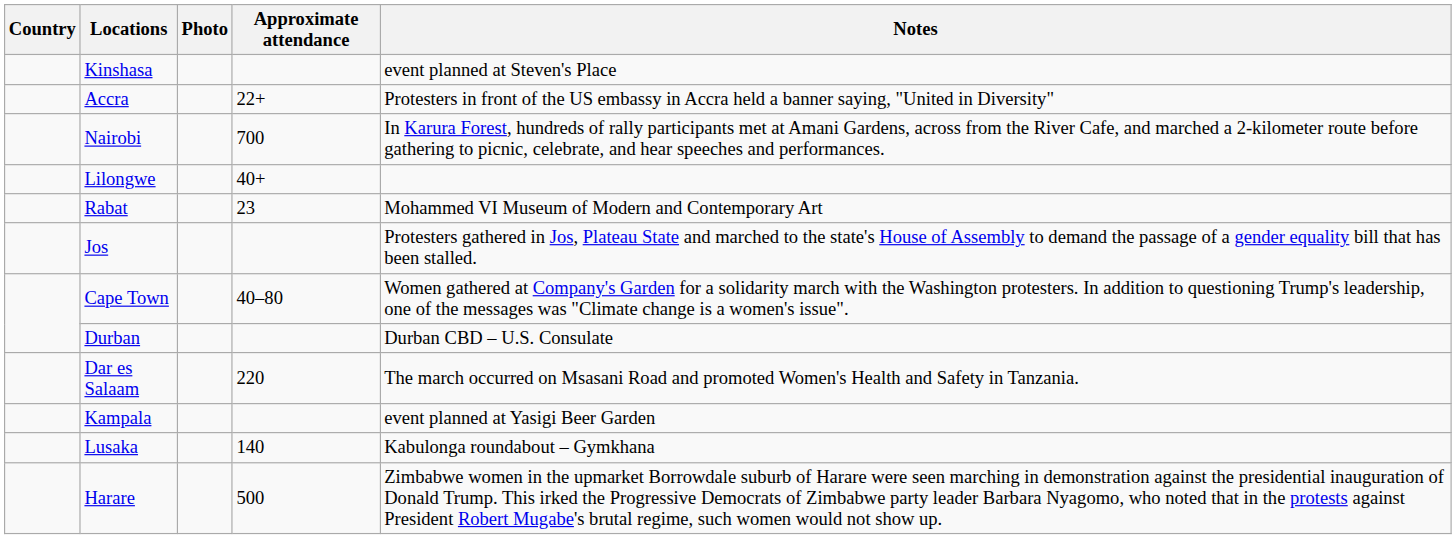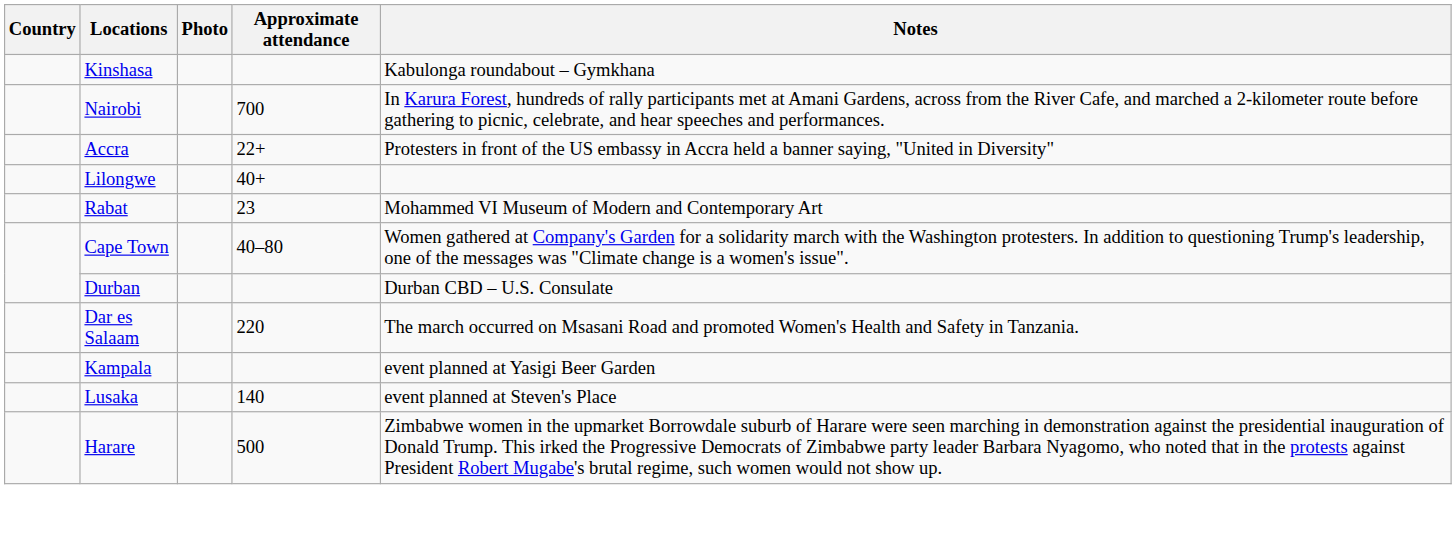Kinshasa | Notes: event planned at Steven's Place -> Kabulonga roundabout – Gymkhana
rows swapped: Accra <-> Nairobi
- row: Jos | Protesters gathered in Jos, Plateau State and marched to the state's House of Assembly to demand the passage of a gender equality bill that has been stalled.
Lusaka | Notes: Kabulonga roundabout – Gymkhana -> event planned at Steven's Place
